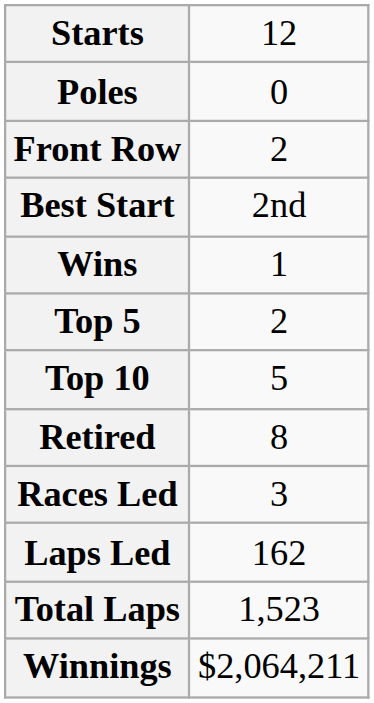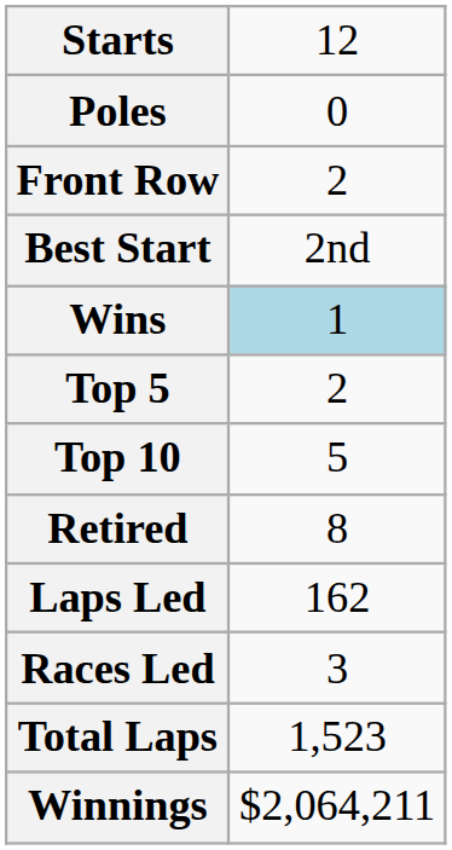Wins | column 2: no background -> lightblue background
rows swapped: Laps Led <-> Races Led
